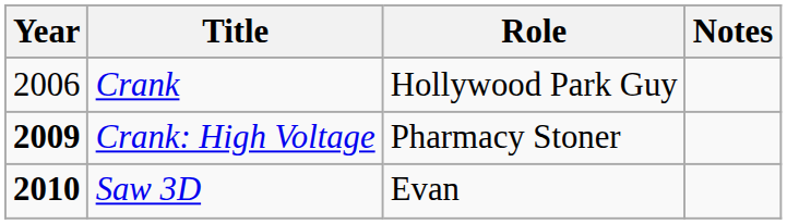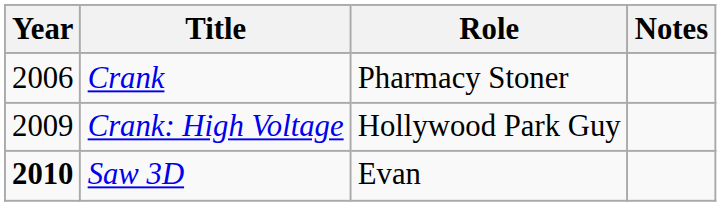Crank | Role: Hollywood Park Guy -> Pharmacy Stoner
Crank: High Voltage | Year: bold -> normal
Crank: High Voltage | Role: Pharmacy Stoner -> Hollywood Park Guy
